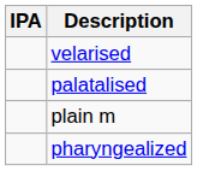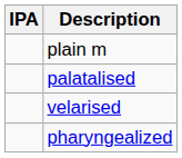rows swapped: plain m <-> velarised
